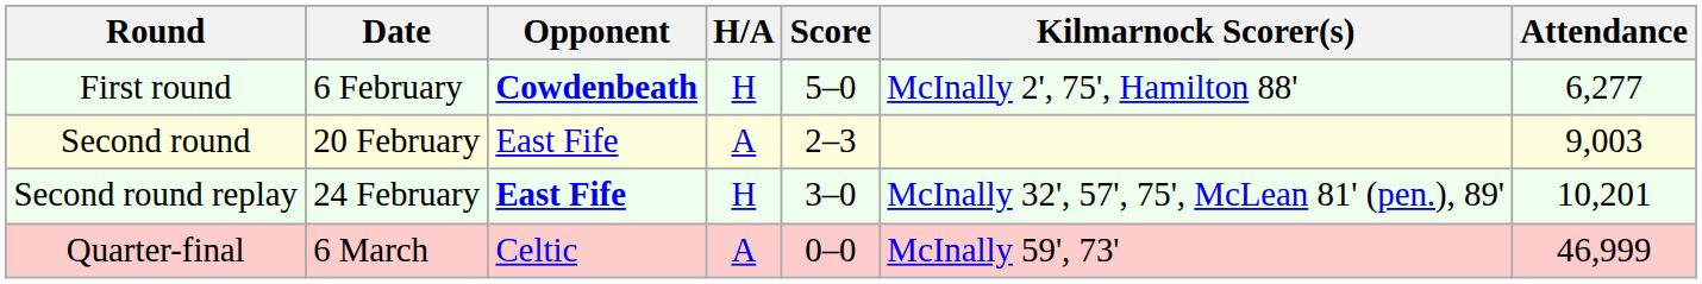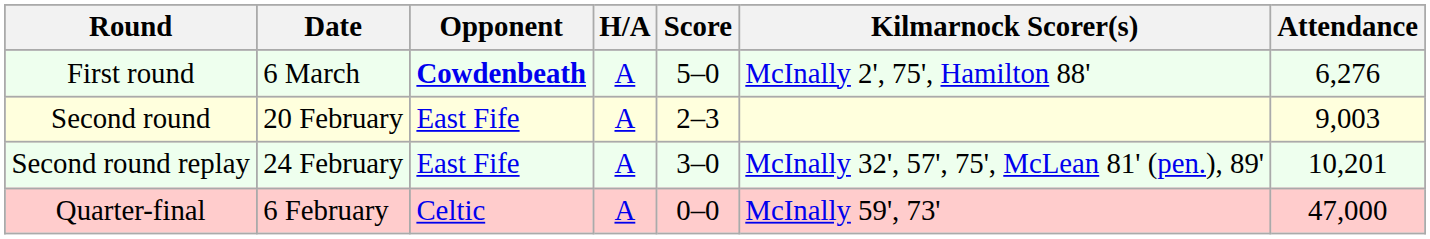First round | Date: 6 February -> 6 March
First round | H/A: H -> A
First round | Attendance: 6,277 -> 6,276
Second round replay | Opponent: bold -> normal
Second round replay | H/A: H -> A
Quarter-final | Date: 6 March -> 6 February
Quarter-final | Attendance: 46,999 -> 47,000
